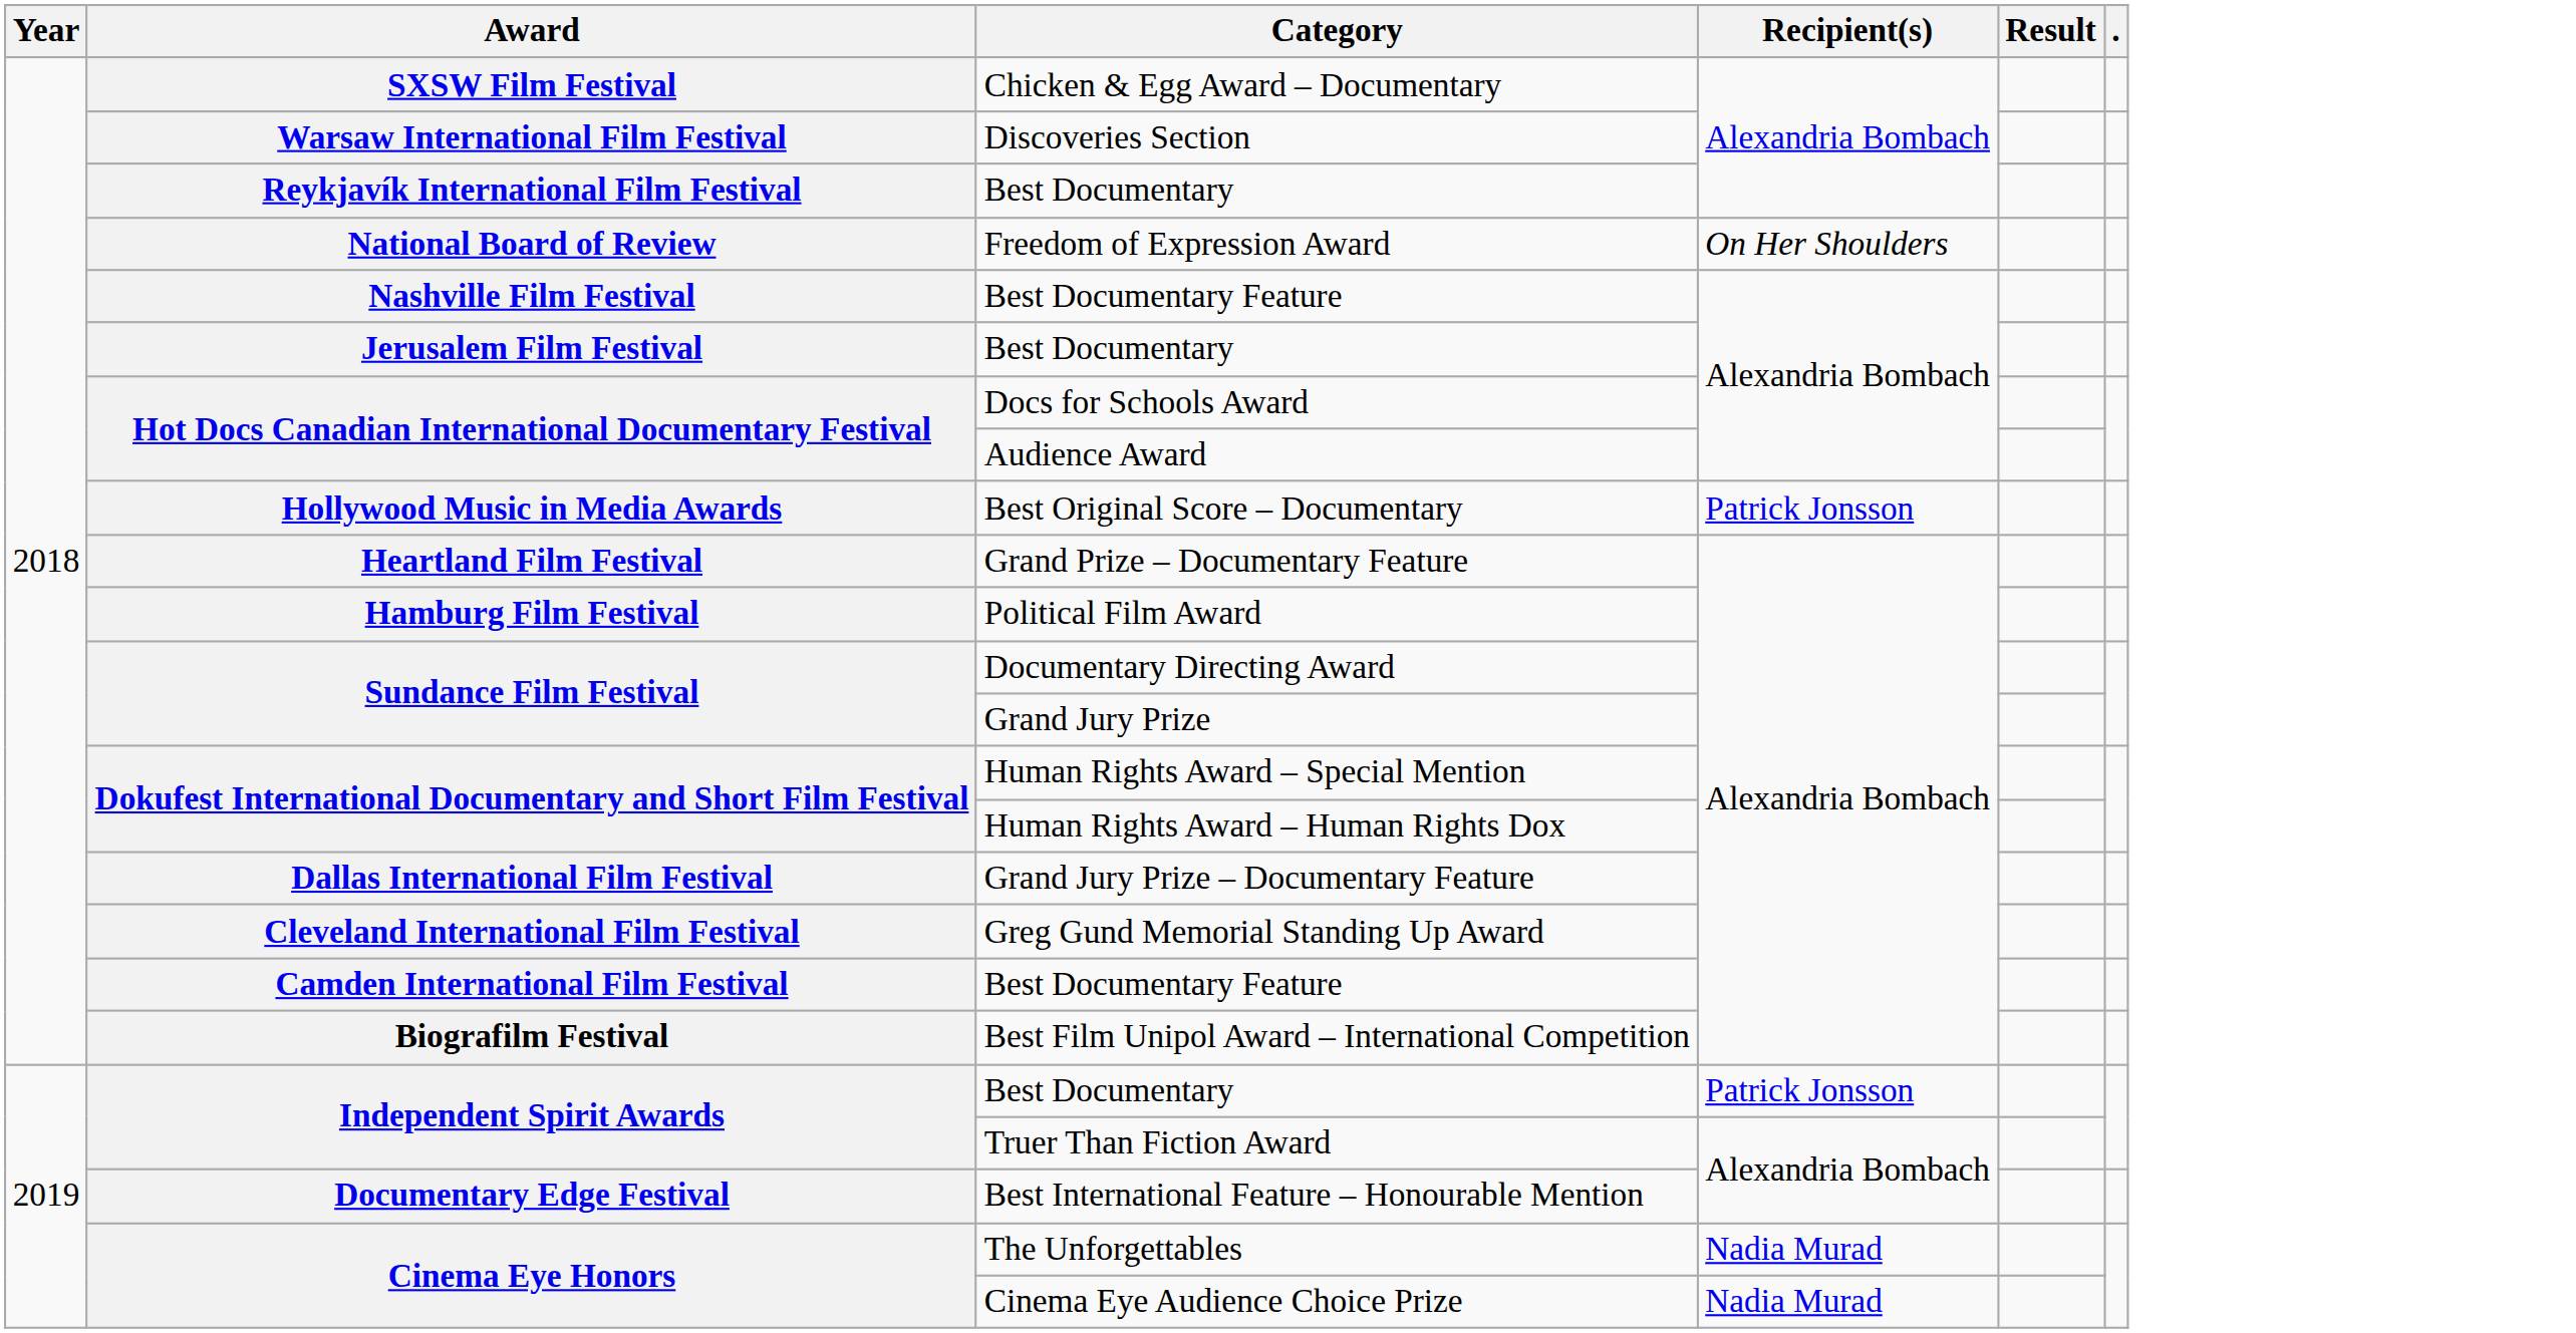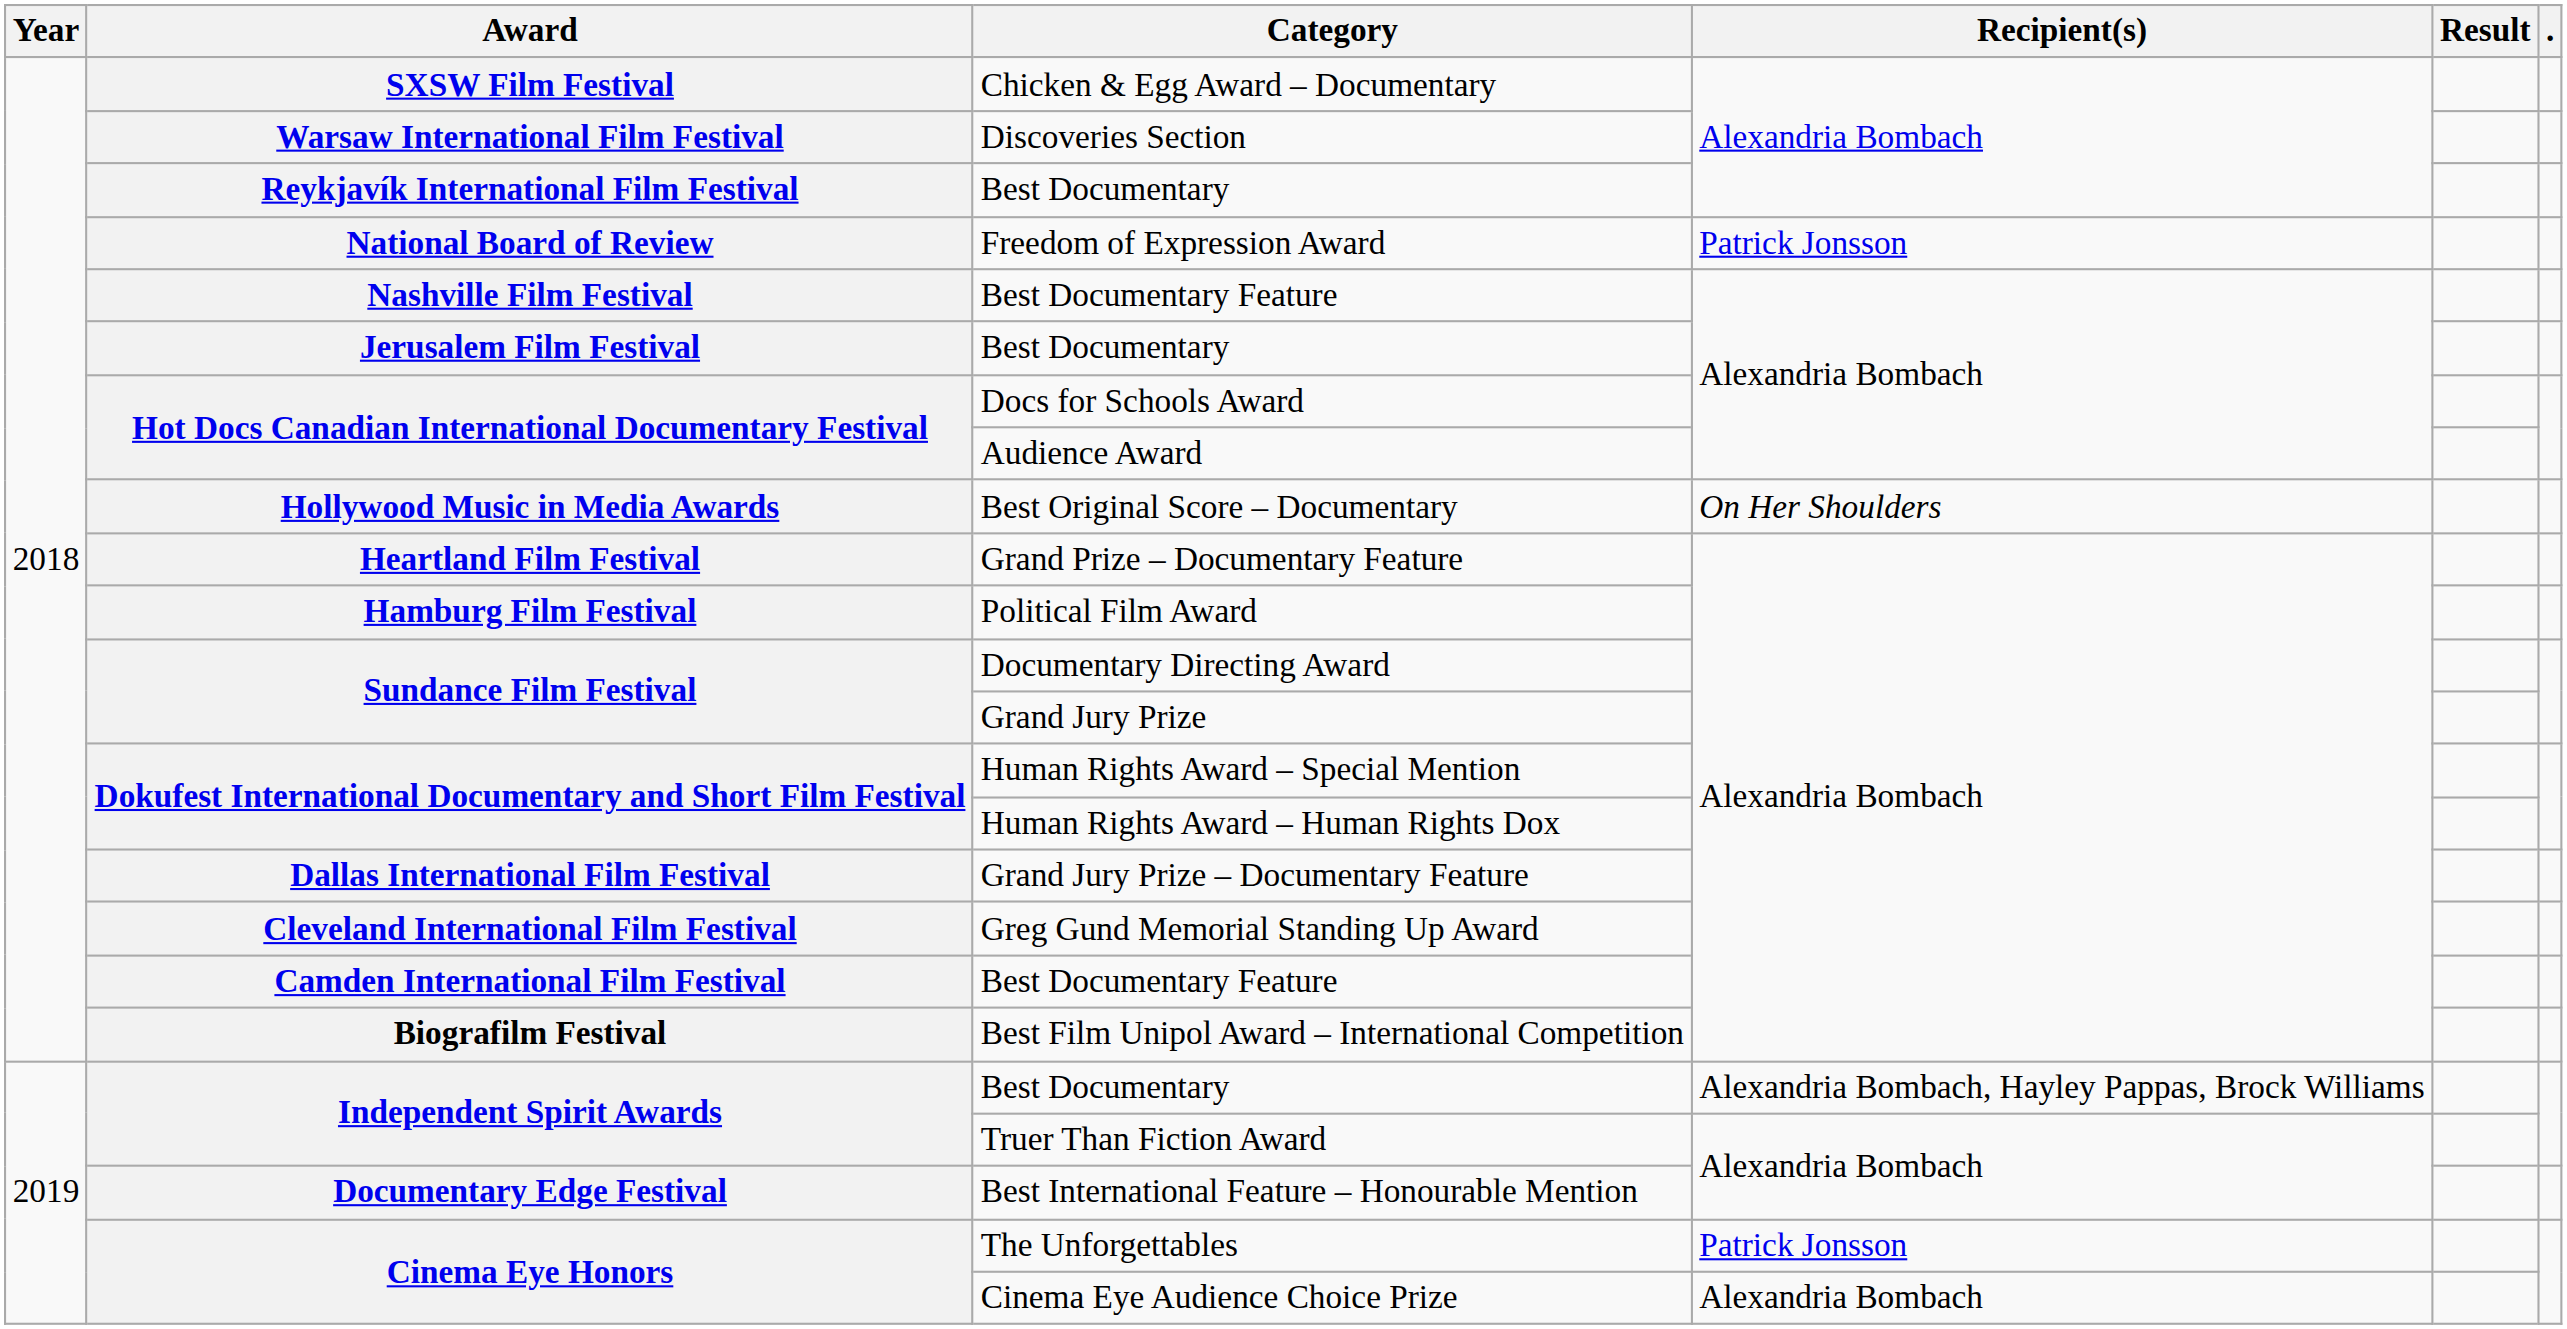Freedom of Expression Award | Recipient(s): On Her Shoulders -> Patrick Jonsson
Best Original Score – Documentary | Recipient(s): Patrick Jonsson -> On Her Shoulders
Independent Spirit Awards / Best Documentary | Recipient(s): Patrick Jonsson -> Alexandria Bombach, Hayley Pappas, Brock Williams
The Unforgettables | Recipient(s): Nadia Murad -> Patrick Jonsson
Cinema Eye Audience Choice Prize | Recipient(s): Nadia Murad -> Alexandria Bombach
